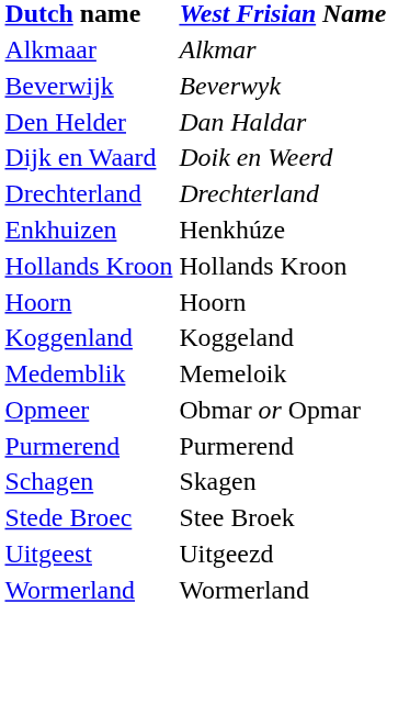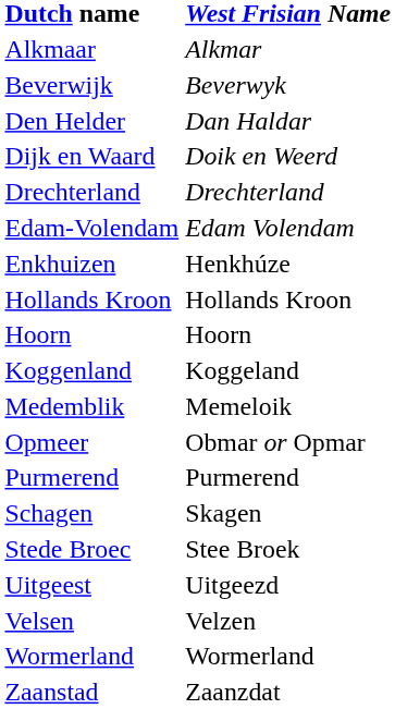+ row: Edam-Volendam | Edam Volendam
+ row: Velsen | Velzen
+ row: Zaanstad | Zaanzdat
